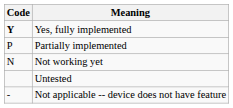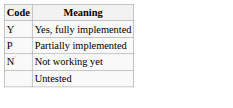Yes, fully implemented | Code: bold -> normal
- row: - | Not applicable -- device does not have feature
